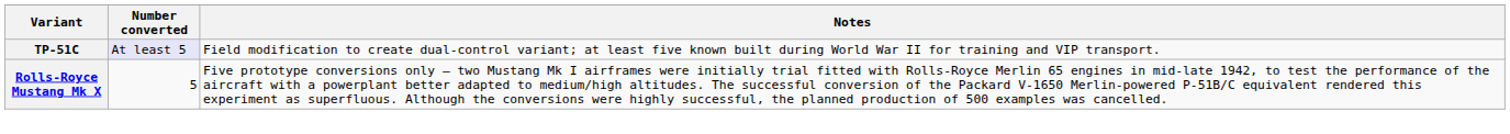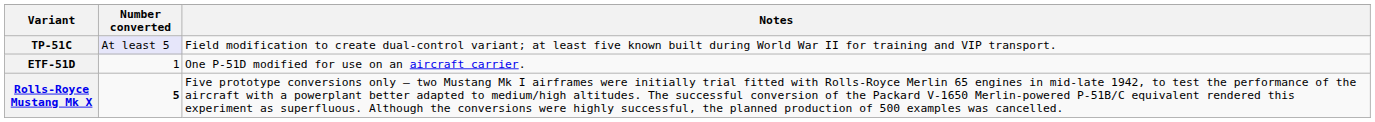+ row: ETF-51D | 1 | One P-51D modified for use on an aircraft carrier.
Rolls-Royce Mustang Mk X | Number converted: normal -> bold
